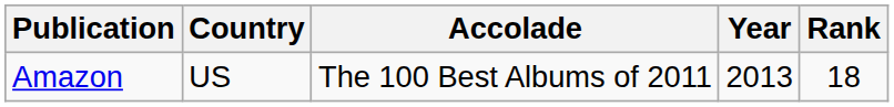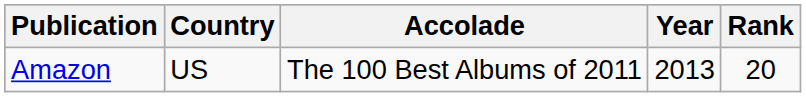Amazon | Rank: 18 -> 20
